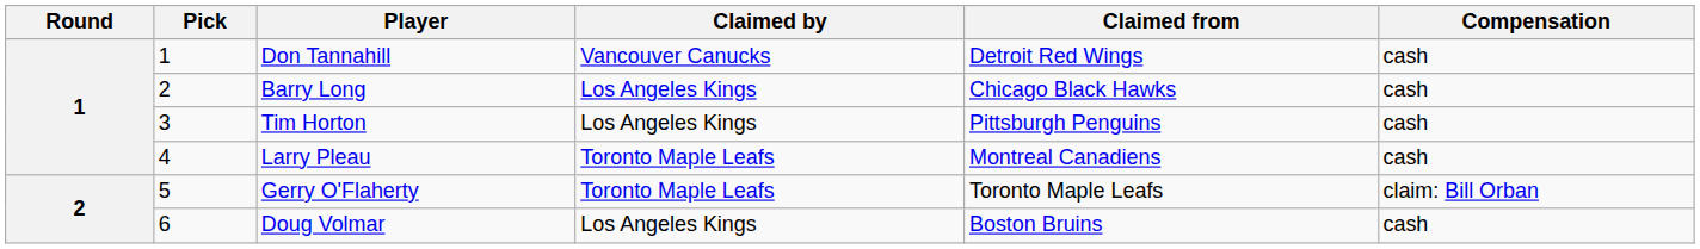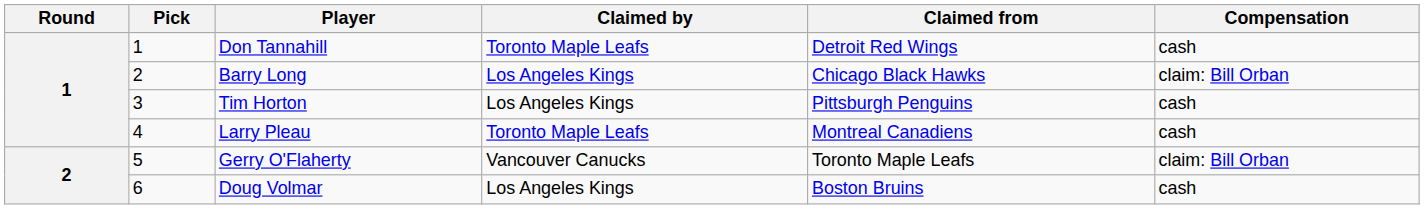Don Tannahill | Claimed by: Vancouver Canucks -> Toronto Maple Leafs
Barry Long | Compensation: cash -> claim: Bill Orban
Gerry O'Flaherty | Claimed by: Toronto Maple Leafs -> Vancouver Canucks
